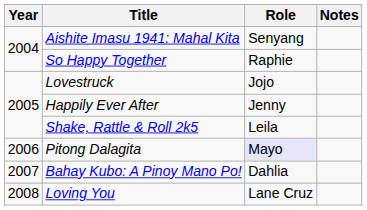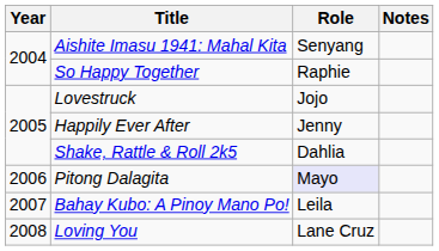Shake, Rattle & Roll 2k5 | Role: Leila -> Dahlia
Bahay Kubo: A Pinoy Mano Po! | Role: Dahlia -> Leila
